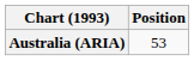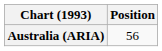Australia (ARIA) | Position: 53 -> 56
